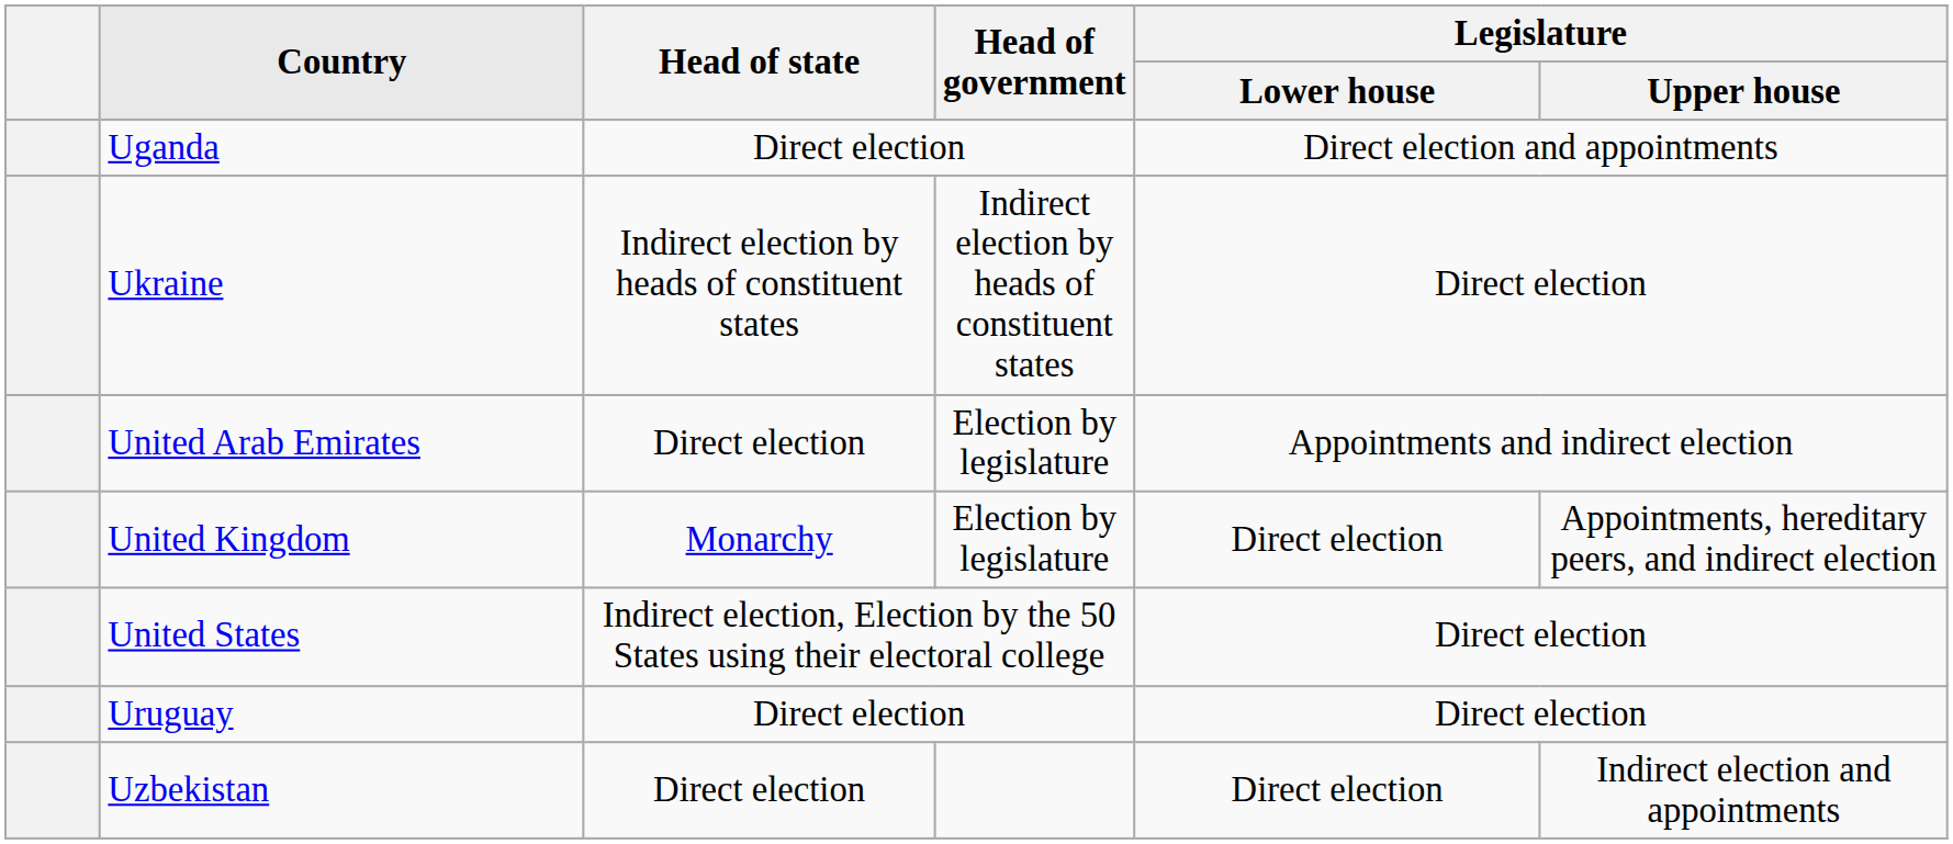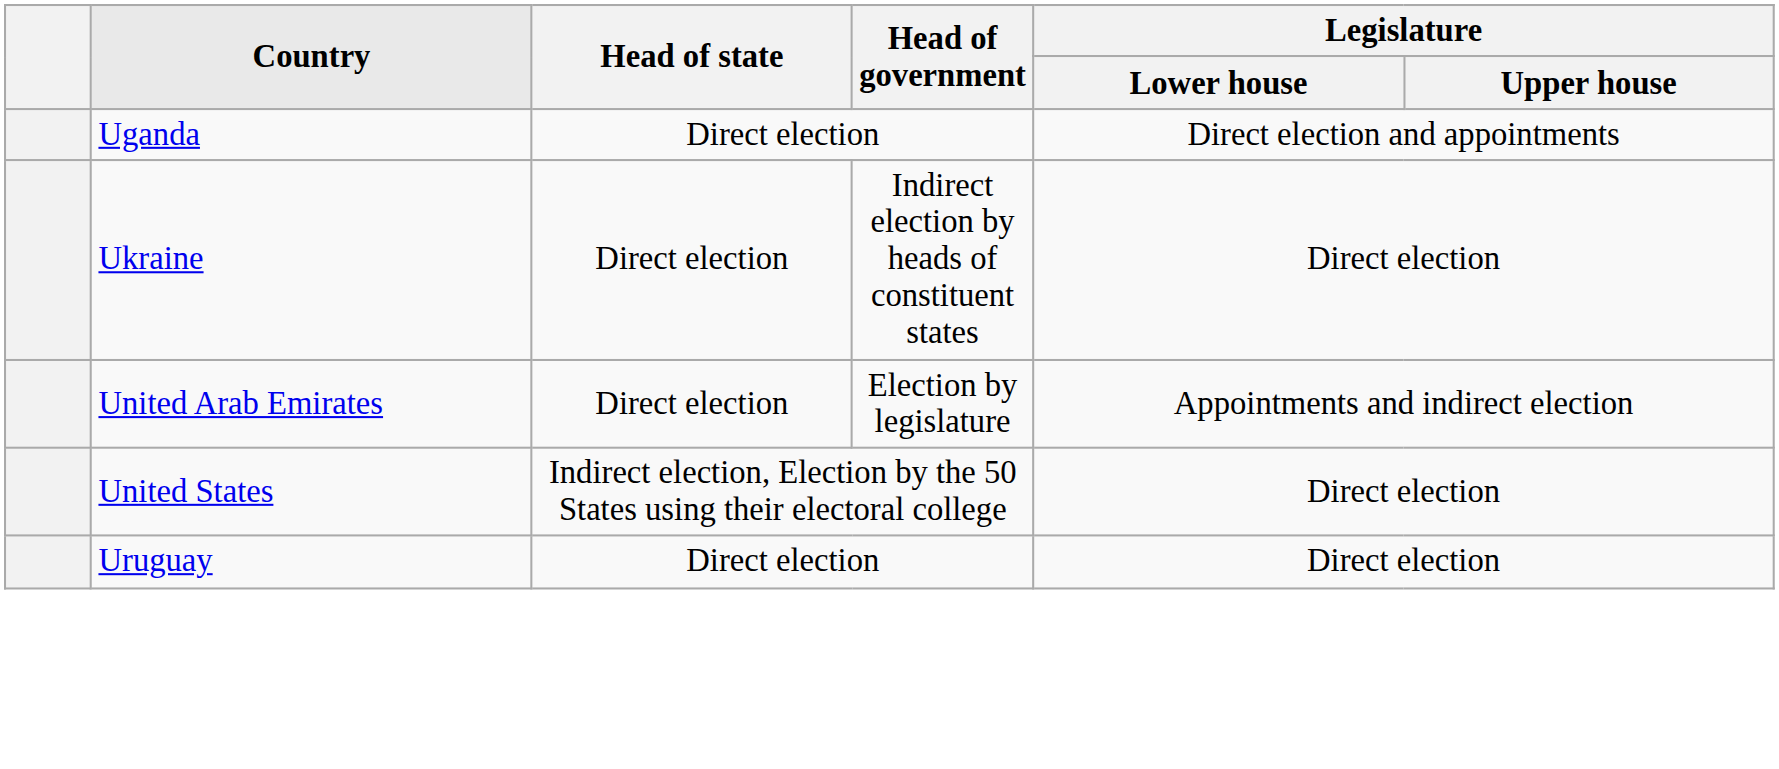Ukraine | Head of state: Indirect election by heads of constituent states -> Direct election
- row: United Kingdom | Monarchy | Election by legislature | Direct election | Appointments, hereditary peers, and indirect election
- row: Uzbekistan | Direct election | Direct election | Indirect election and appointments
